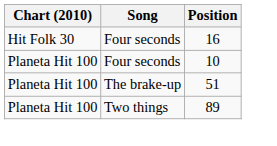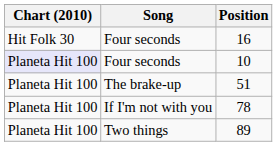10 | Chart (2010): no background -> lavender background
+ row: Planeta Hit 100 | If I'm not with you | 78
